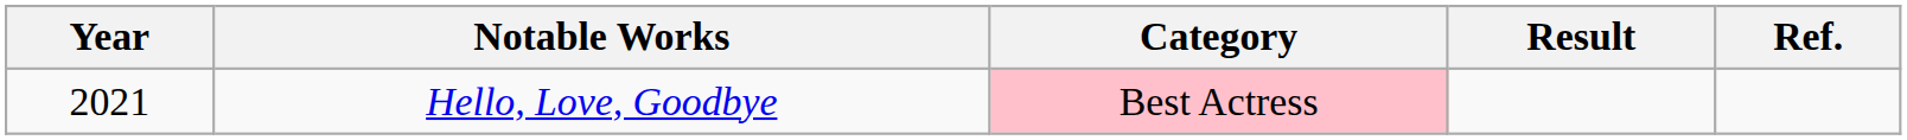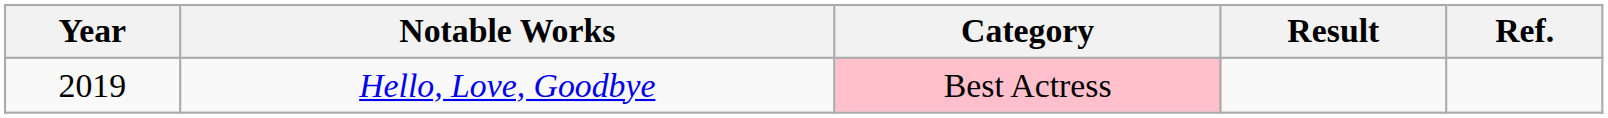Hello, Love, Goodbye | Year: 2021 -> 2019
